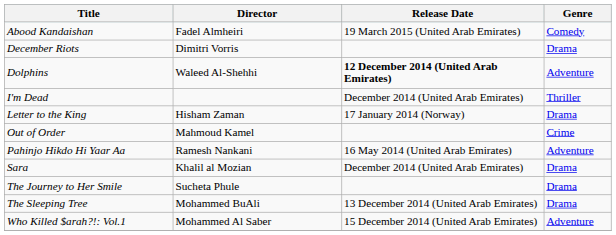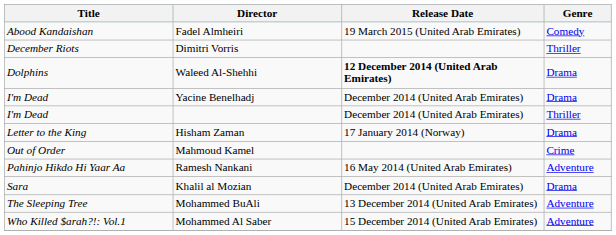Dimitri Vorris | Genre: Drama -> Thriller
Waleed Al-Shehhi | Genre: Adventure -> Drama
+ row: I'm Dead | Yacine Benelhadj | December 2014 (United Arab Emirates) | Drama
- row: The Journey to Her Smile | Sucheta Phule | Drama
Mohammed BuAli | Genre: Drama -> Adventure
